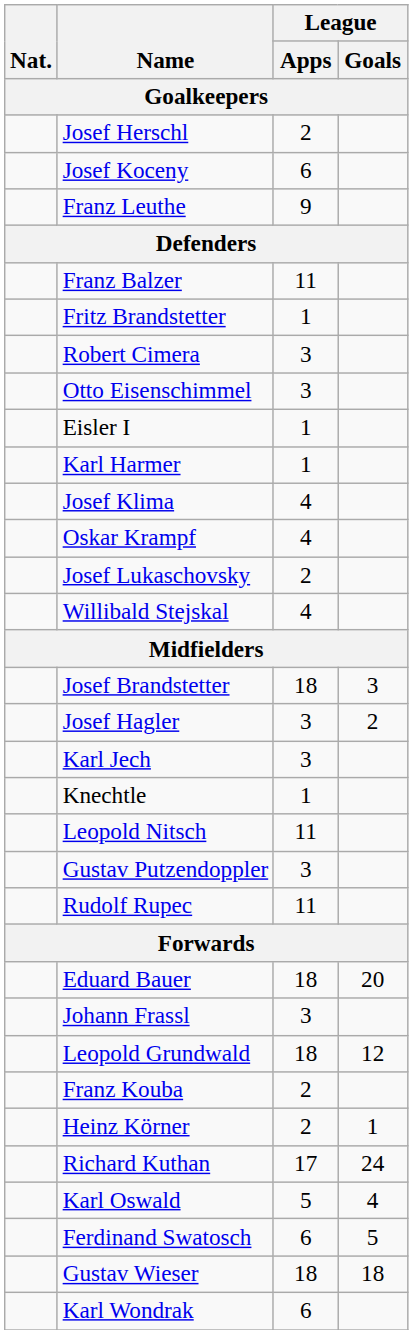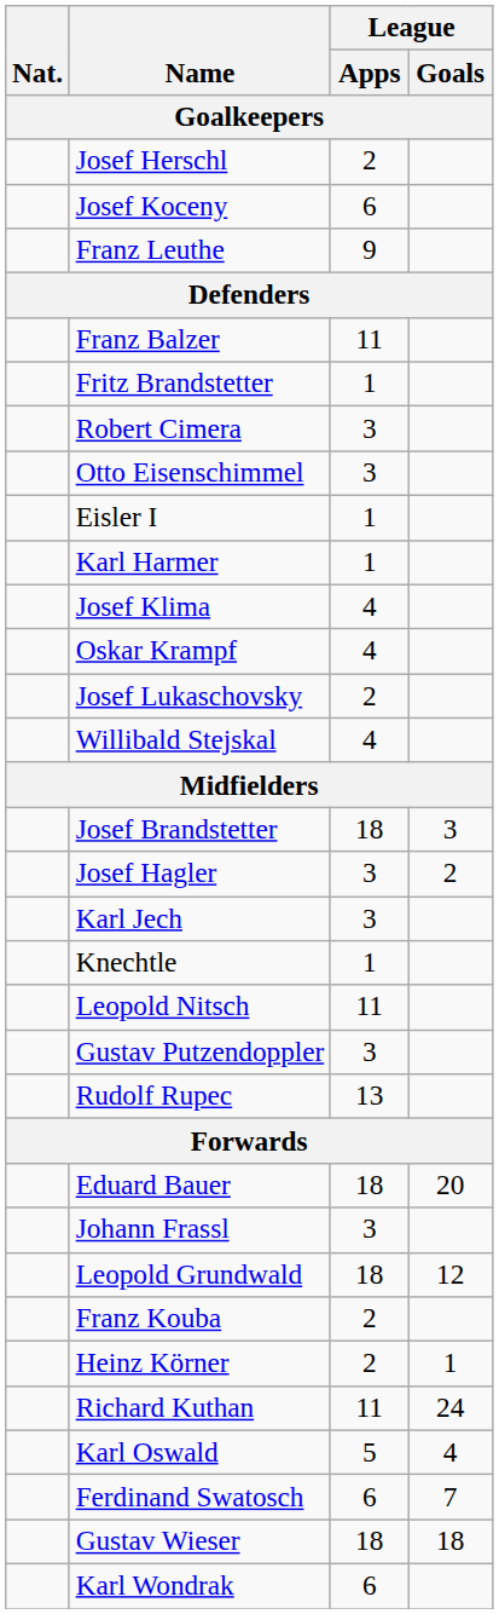Rudolf Rupec | League / Apps: 11 -> 13
Richard Kuthan | League / Apps: 17 -> 11
Ferdinand Swatosch | League / Goals: 5 -> 7
